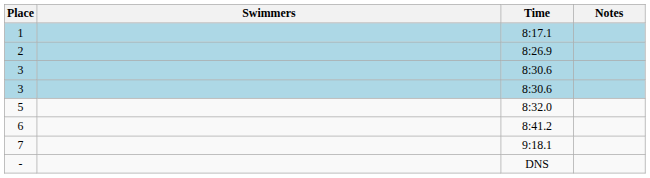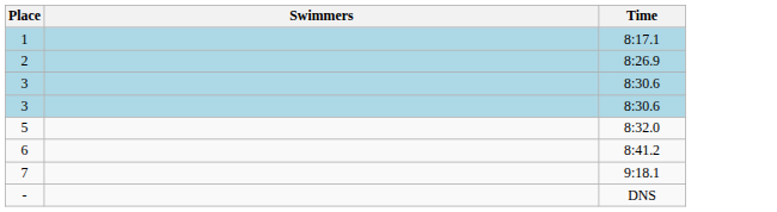- column: Notes
